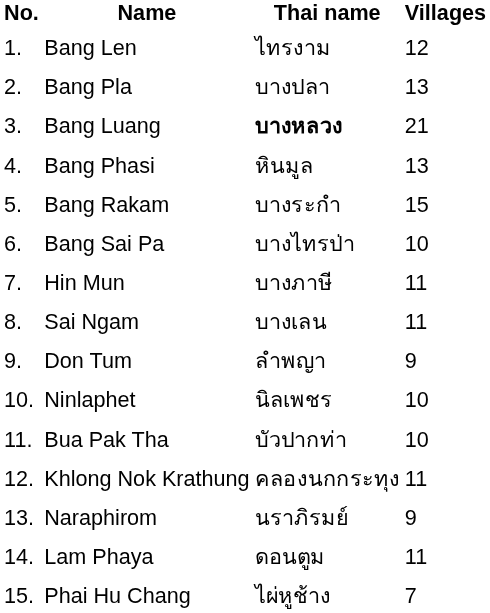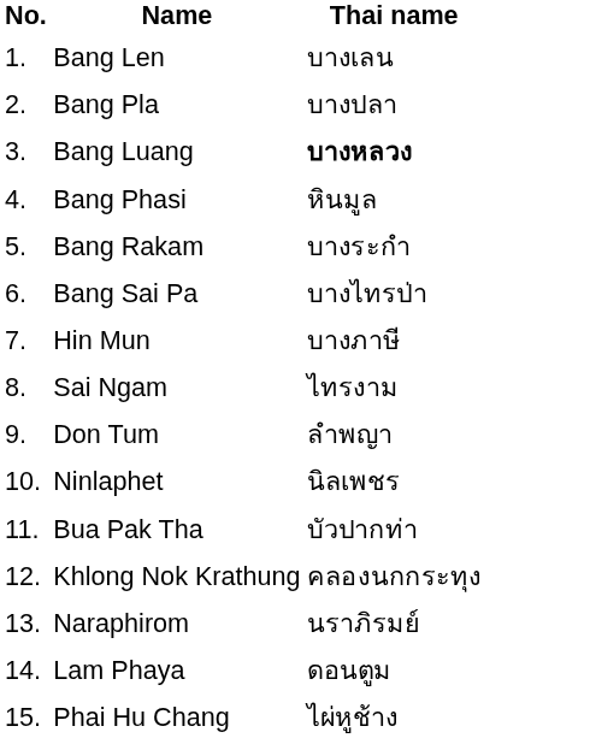- column: Villages | 12 | 13 | 21 | 13 | 15 | 10 | 11 | 11 | 9 | 10 | 10 | 11 | 9 | 11 | 7
Bang Len | Thai name: ไทรงาม -> บางเลน
Sai Ngam | Thai name: บางเลน -> ไทรงาม
